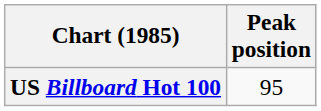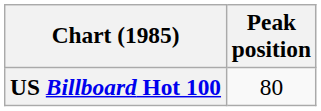US Billboard Hot 100 | Peak position: 95 -> 80
